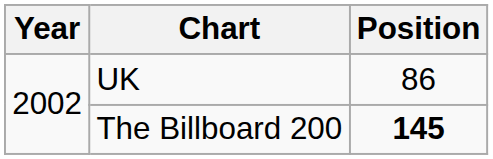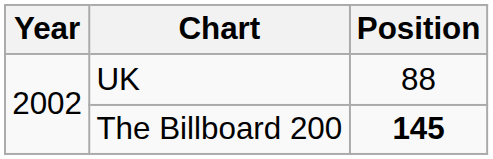UK | Position: 86 -> 88
